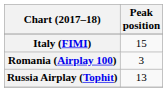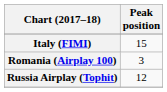Russia Airplay (Tophit) | Peak position: 13 -> 12
